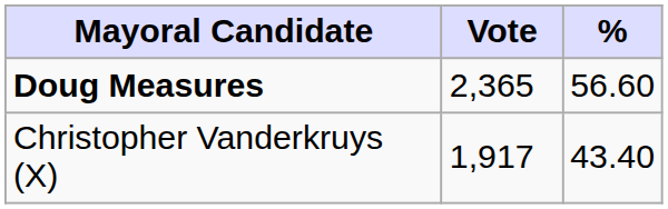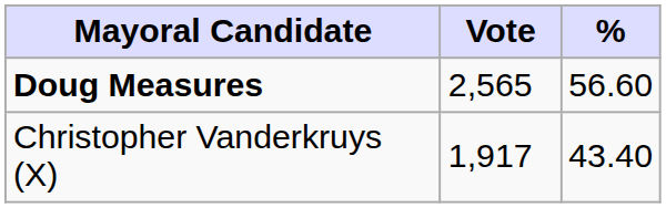Doug Measures | Vote: 2,365 -> 2,565
